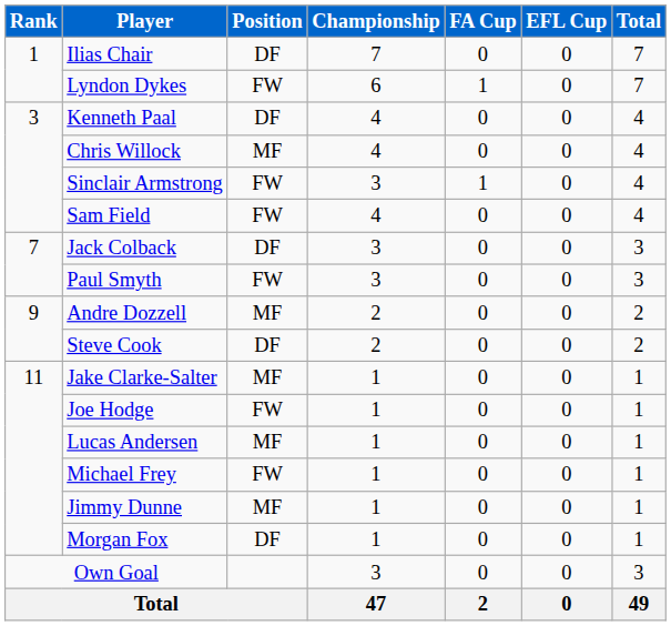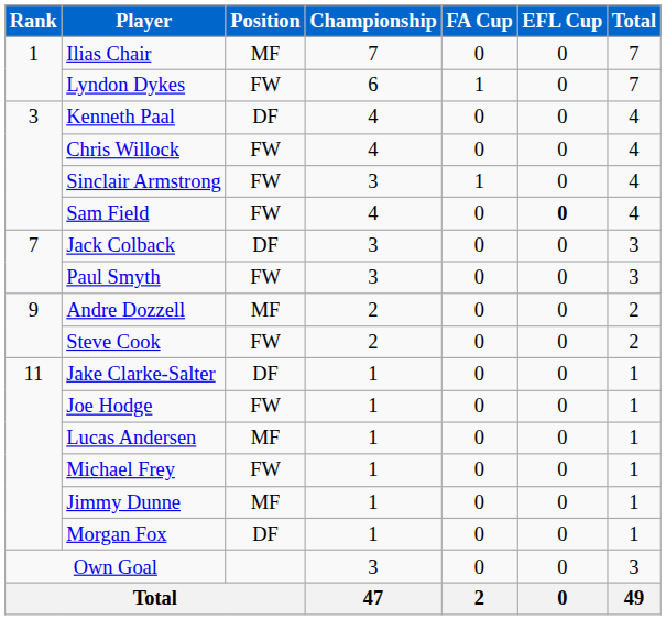Ilias Chair | Position: DF -> MF
Chris Willock | Position: MF -> FW
Sam Field | EFL Cup: normal -> bold
Steve Cook | Position: DF -> FW
Jake Clarke-Salter | Position: MF -> DF
